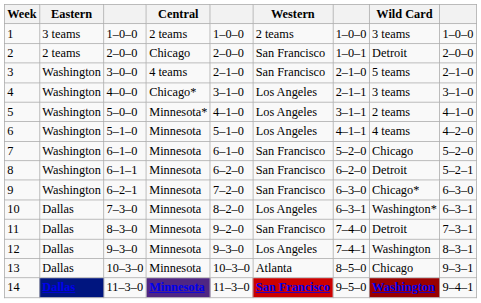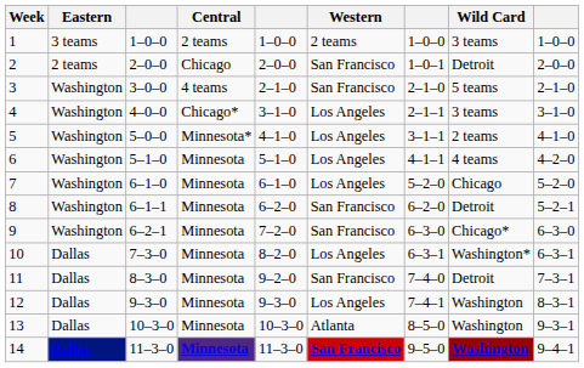7 | Western: San Francisco -> Los Angeles
13 | Wild Card: Chicago -> Washington
